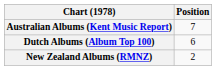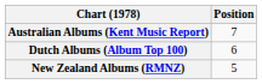New Zealand Albums (RMNZ) | Position: 2 -> 5
